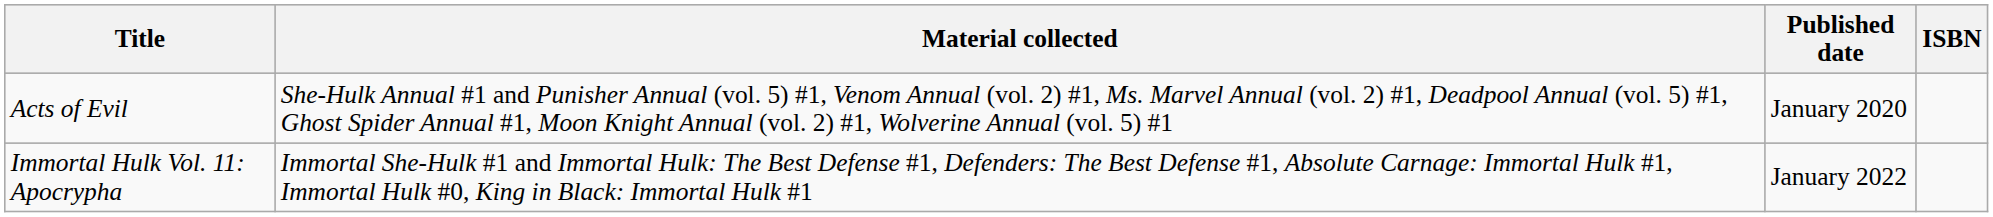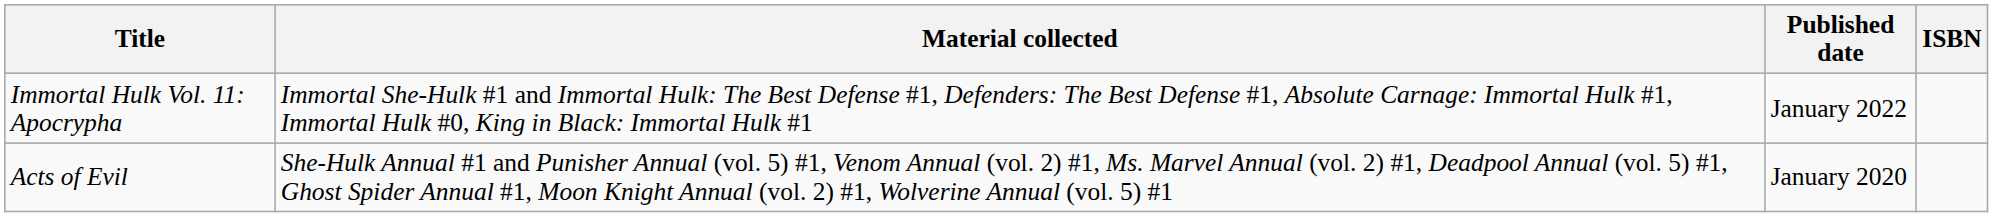rows swapped: Acts of Evil <-> Immortal Hulk Vol. 11: Apocrypha
